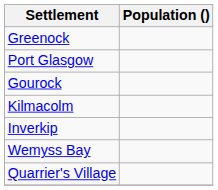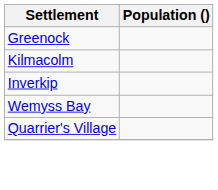- row: Port Glasgow
- row: Gourock
